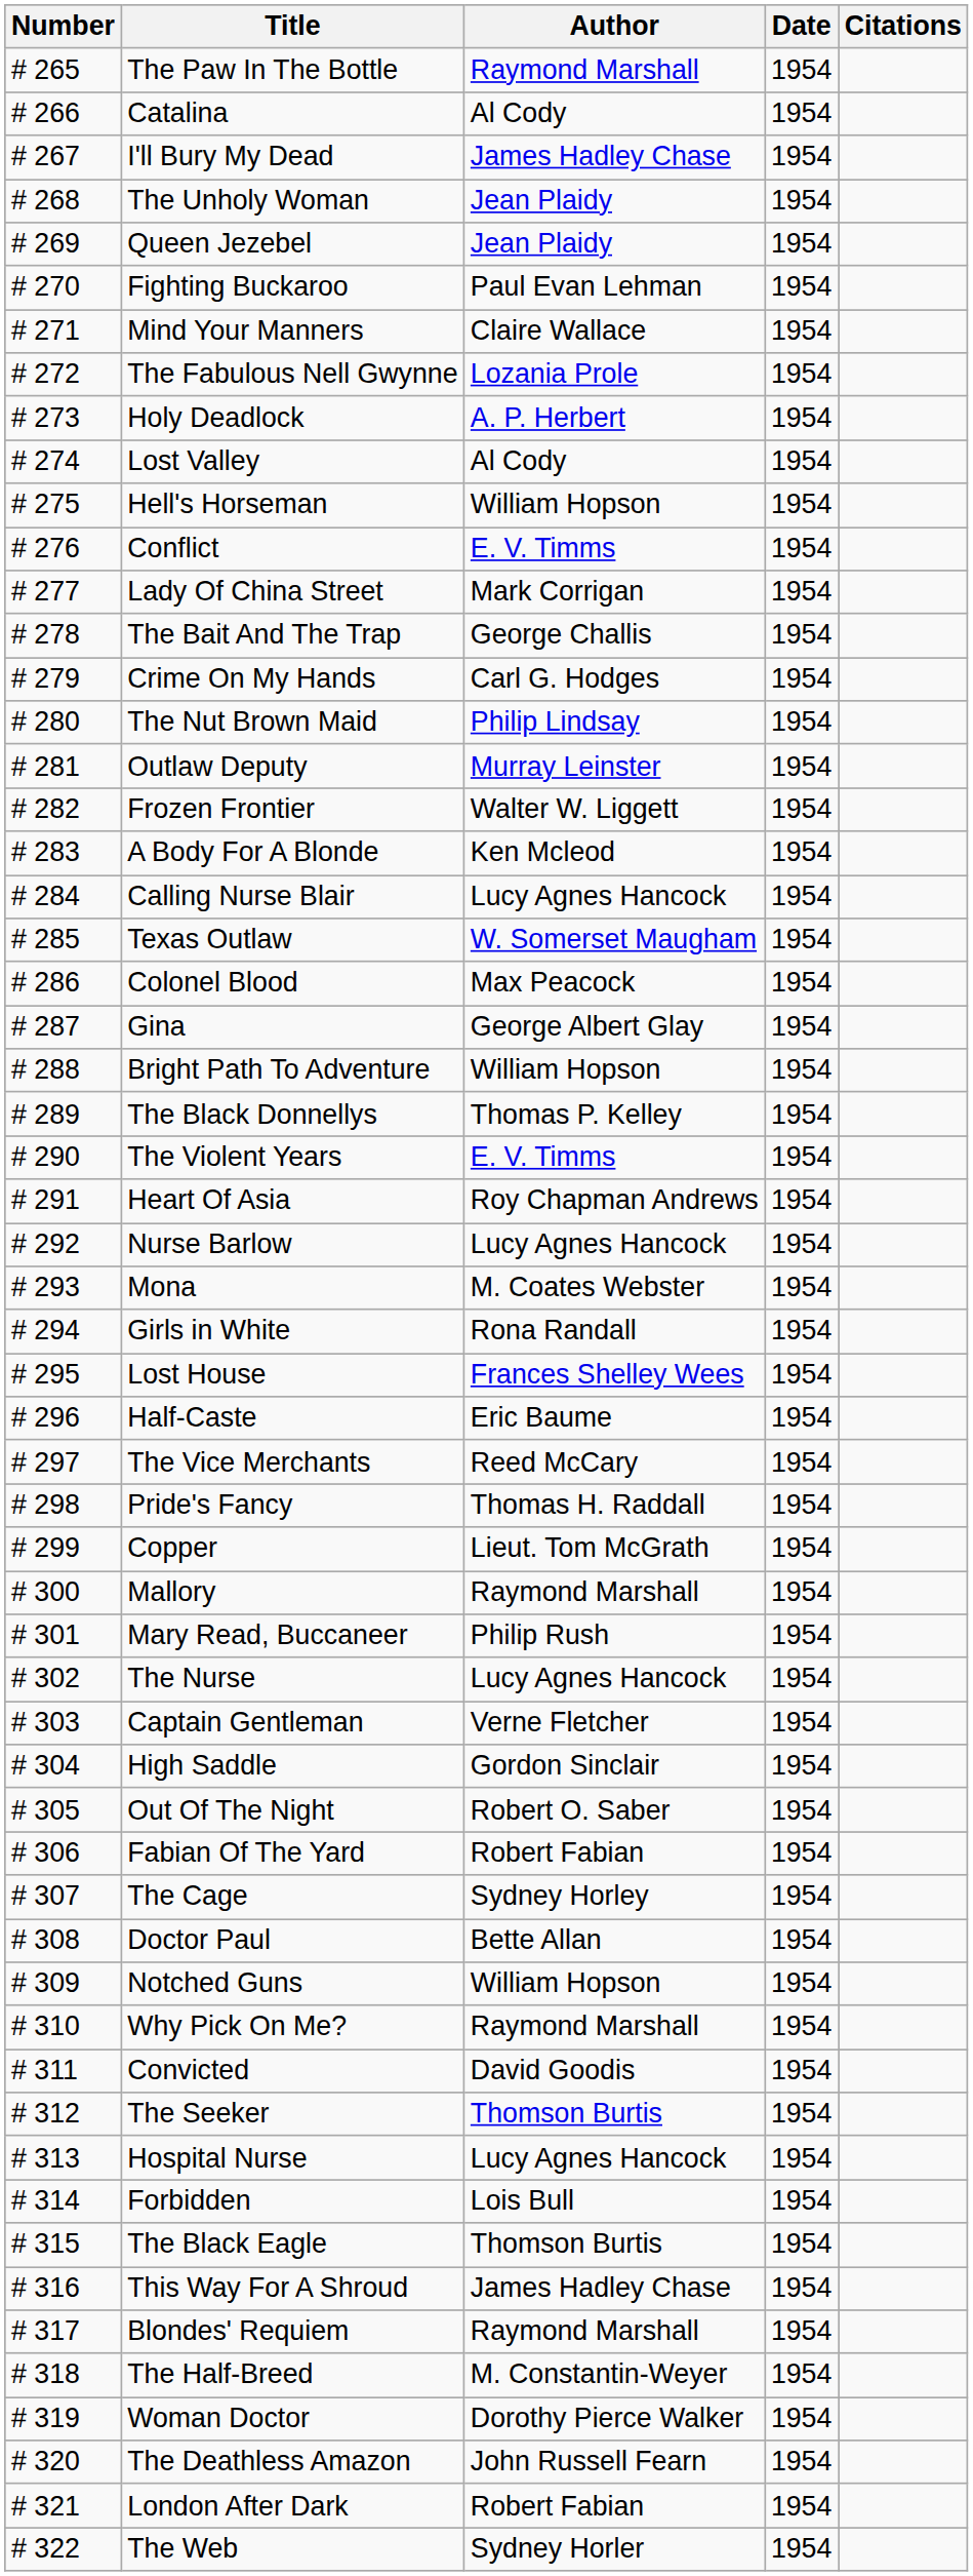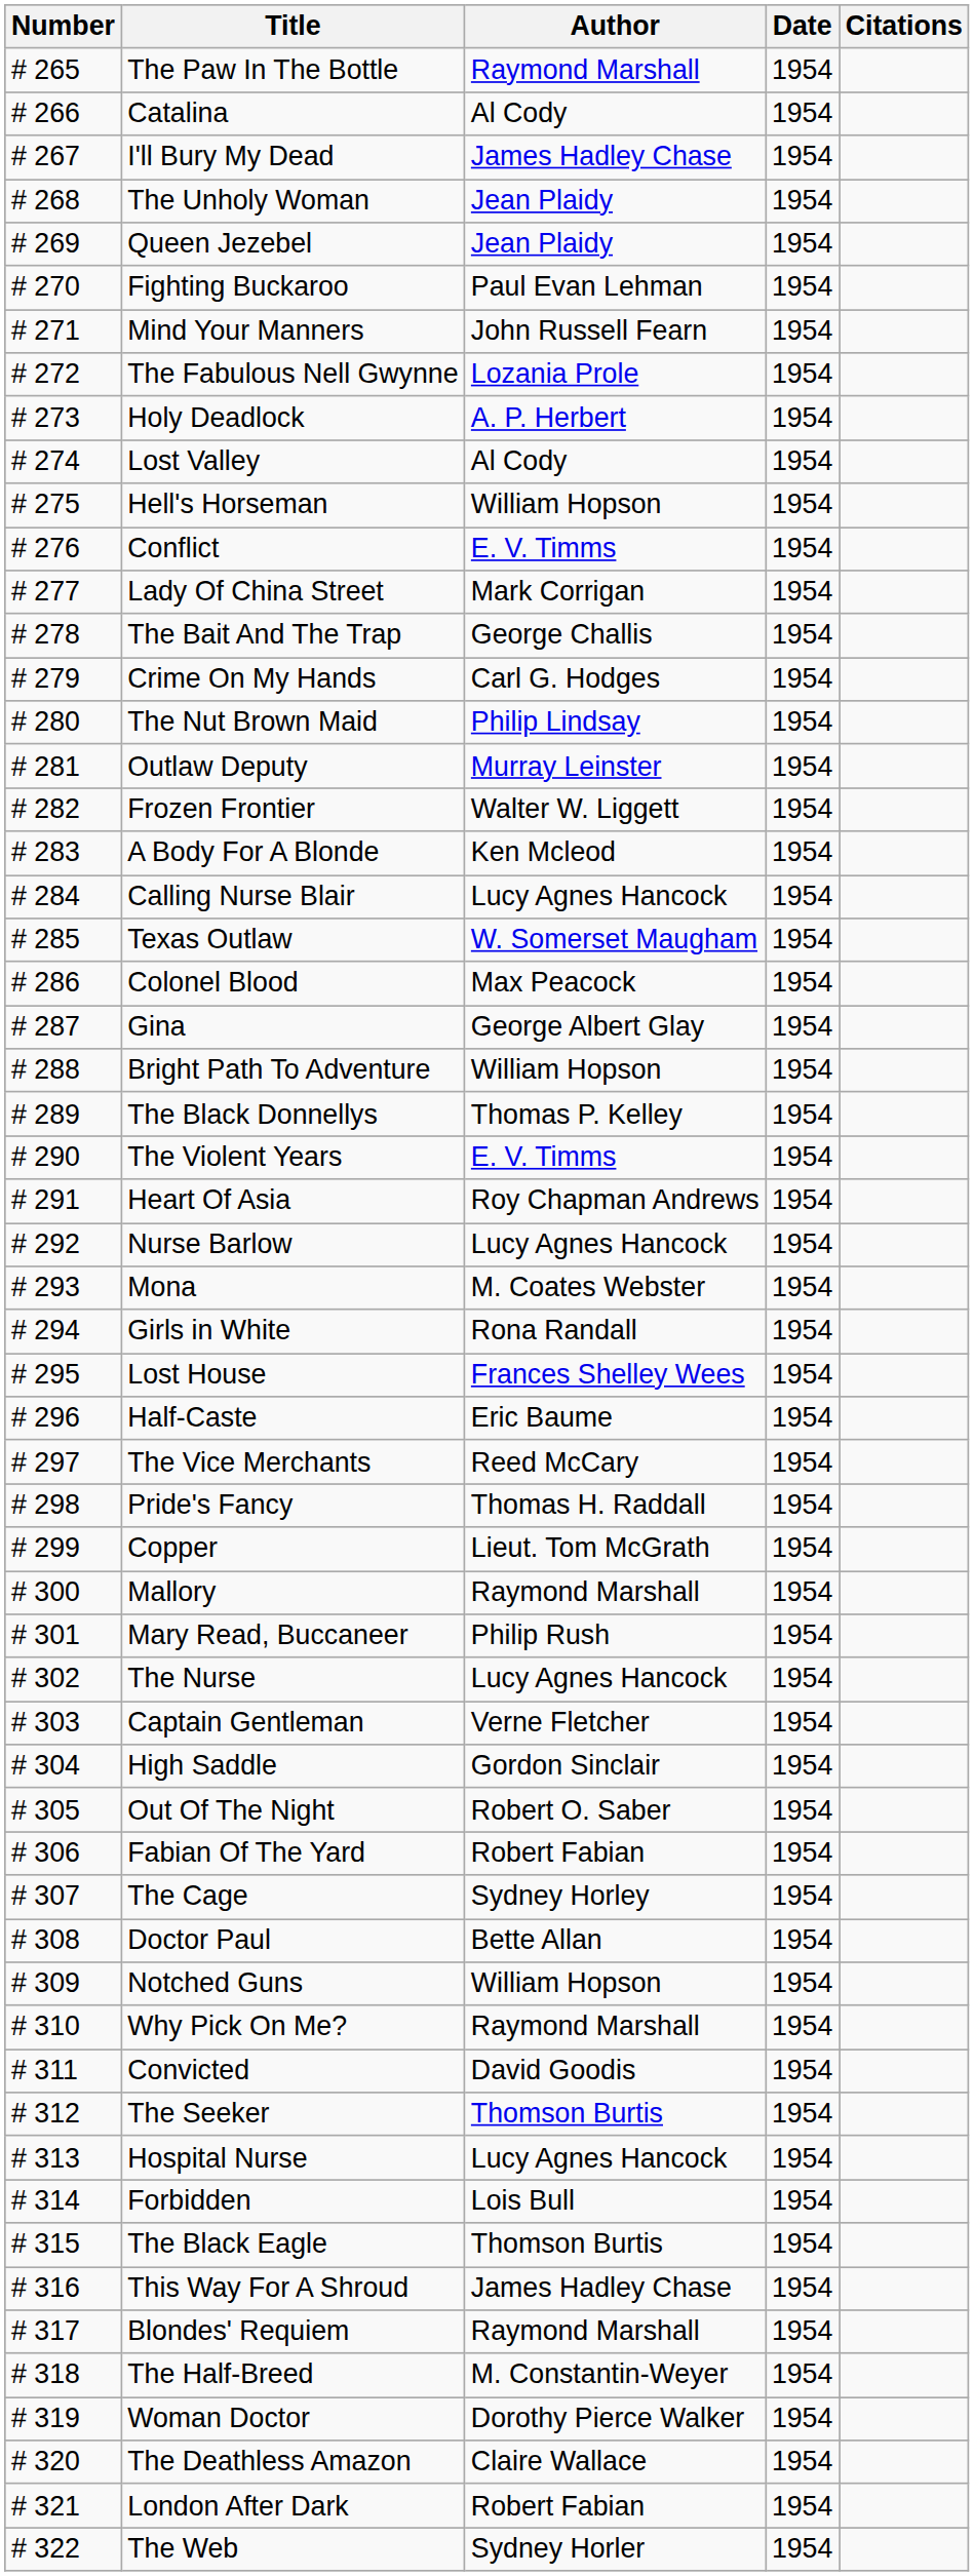Mind Your Manners | Author: Claire Wallace -> John Russell Fearn
The Deathless Amazon | Author: John Russell Fearn -> Claire Wallace
